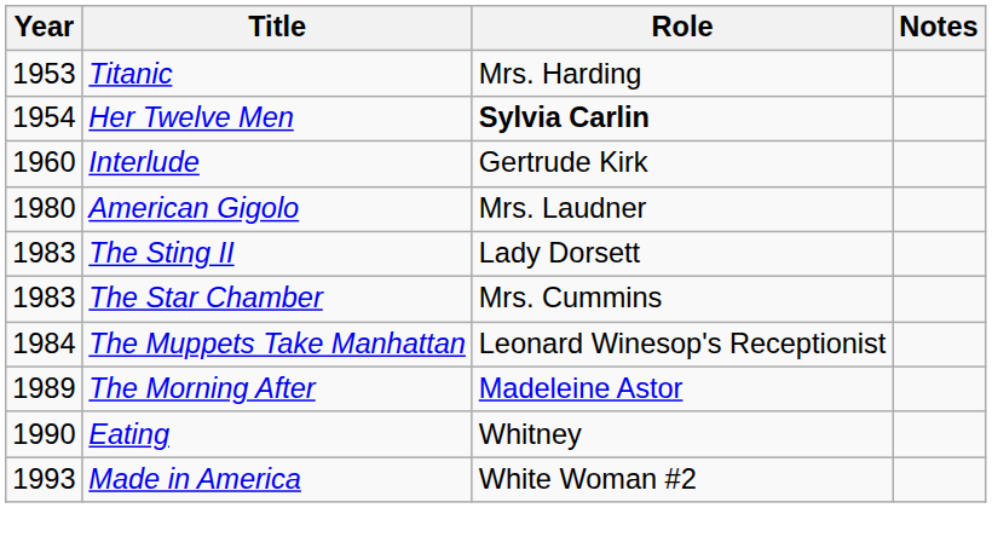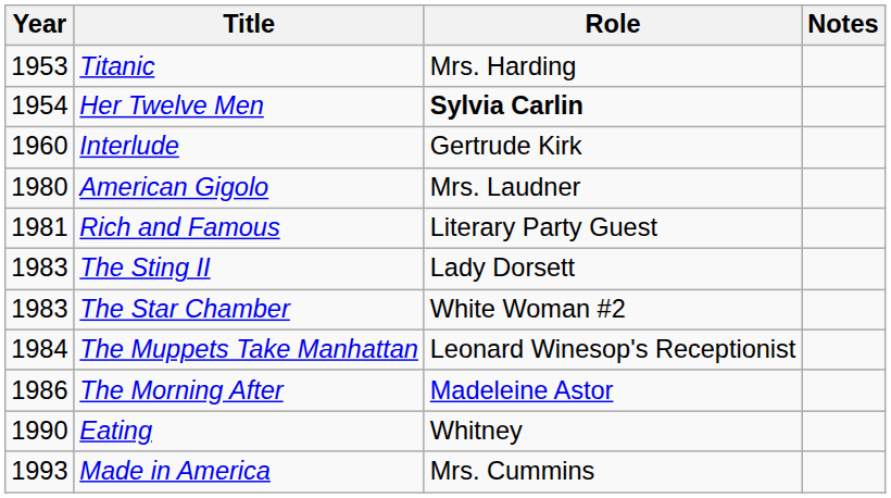+ row: 1981 | Rich and Famous | Literary Party Guest
The Star Chamber | Role: Mrs. Cummins -> White Woman #2
The Morning After | Year: 1989 -> 1986
Made in America | Role: White Woman #2 -> Mrs. Cummins
